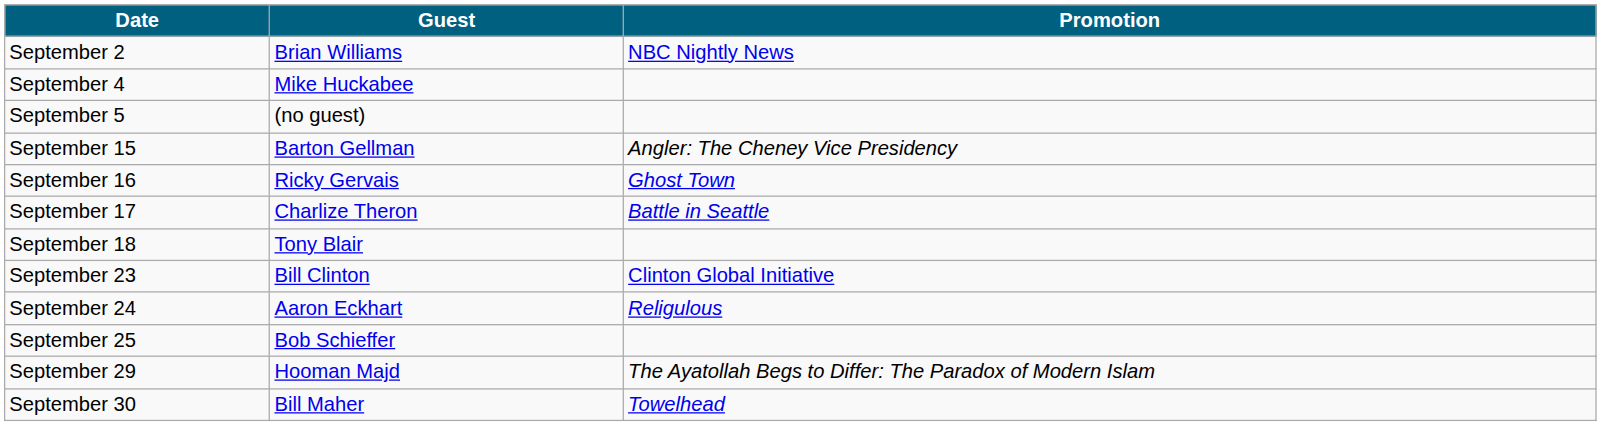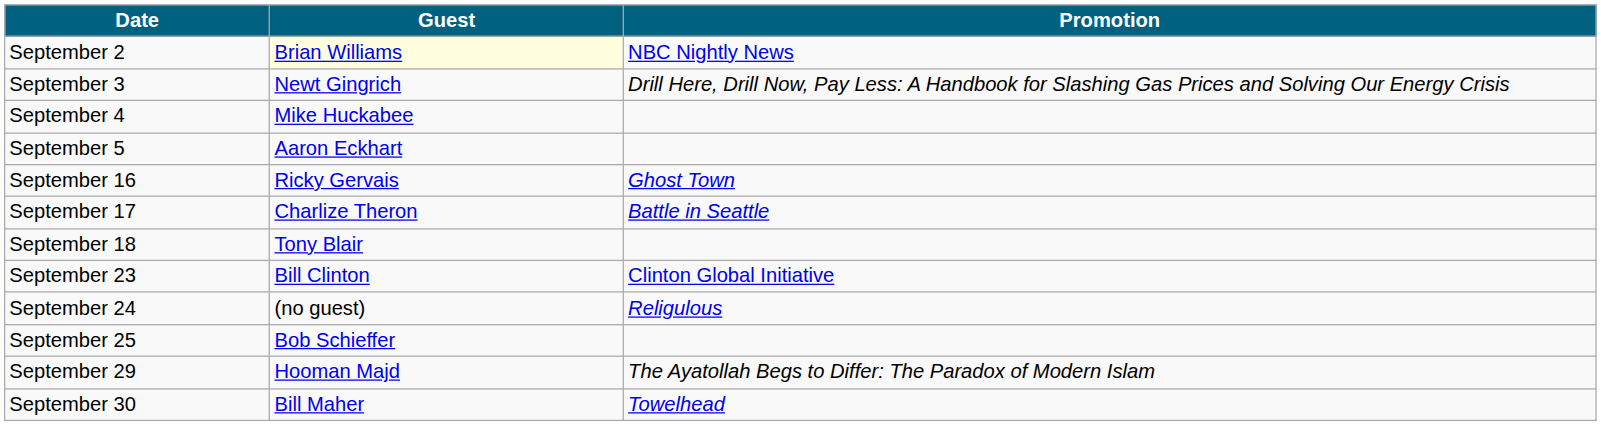September 2 | Guest: no background -> lightyellow background
+ row: September 3 | Newt Gingrich | Drill Here, Drill Now, Pay Less: A Handbook for Slashing Gas Prices and Solving Our Energy Crisis
September 5 | Guest: (no guest) -> Aaron Eckhart
- row: September 15 | Barton Gellman | Angler: The Cheney Vice Presidency
September 24 | Guest: Aaron Eckhart -> (no guest)
